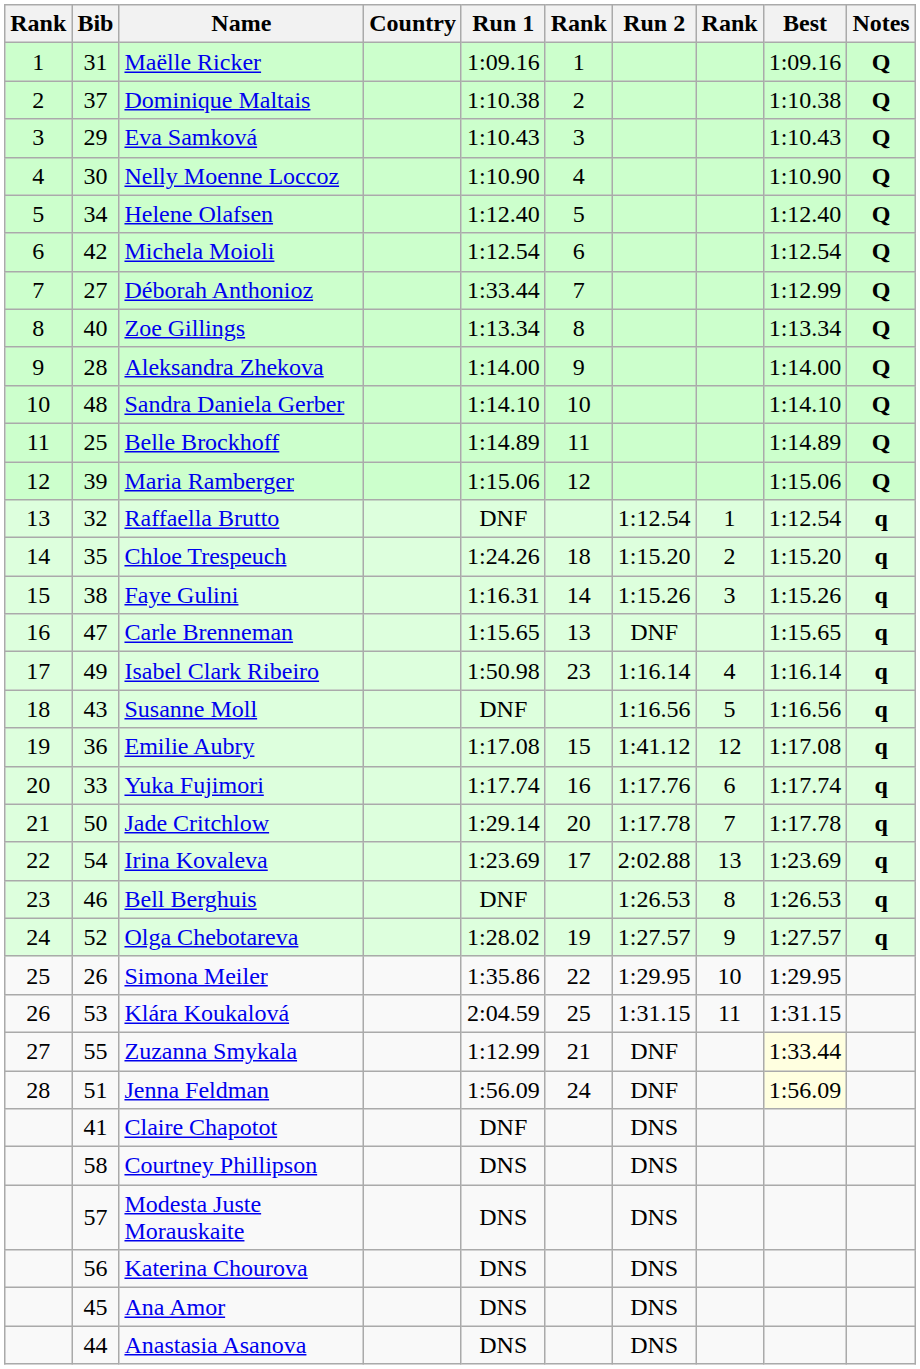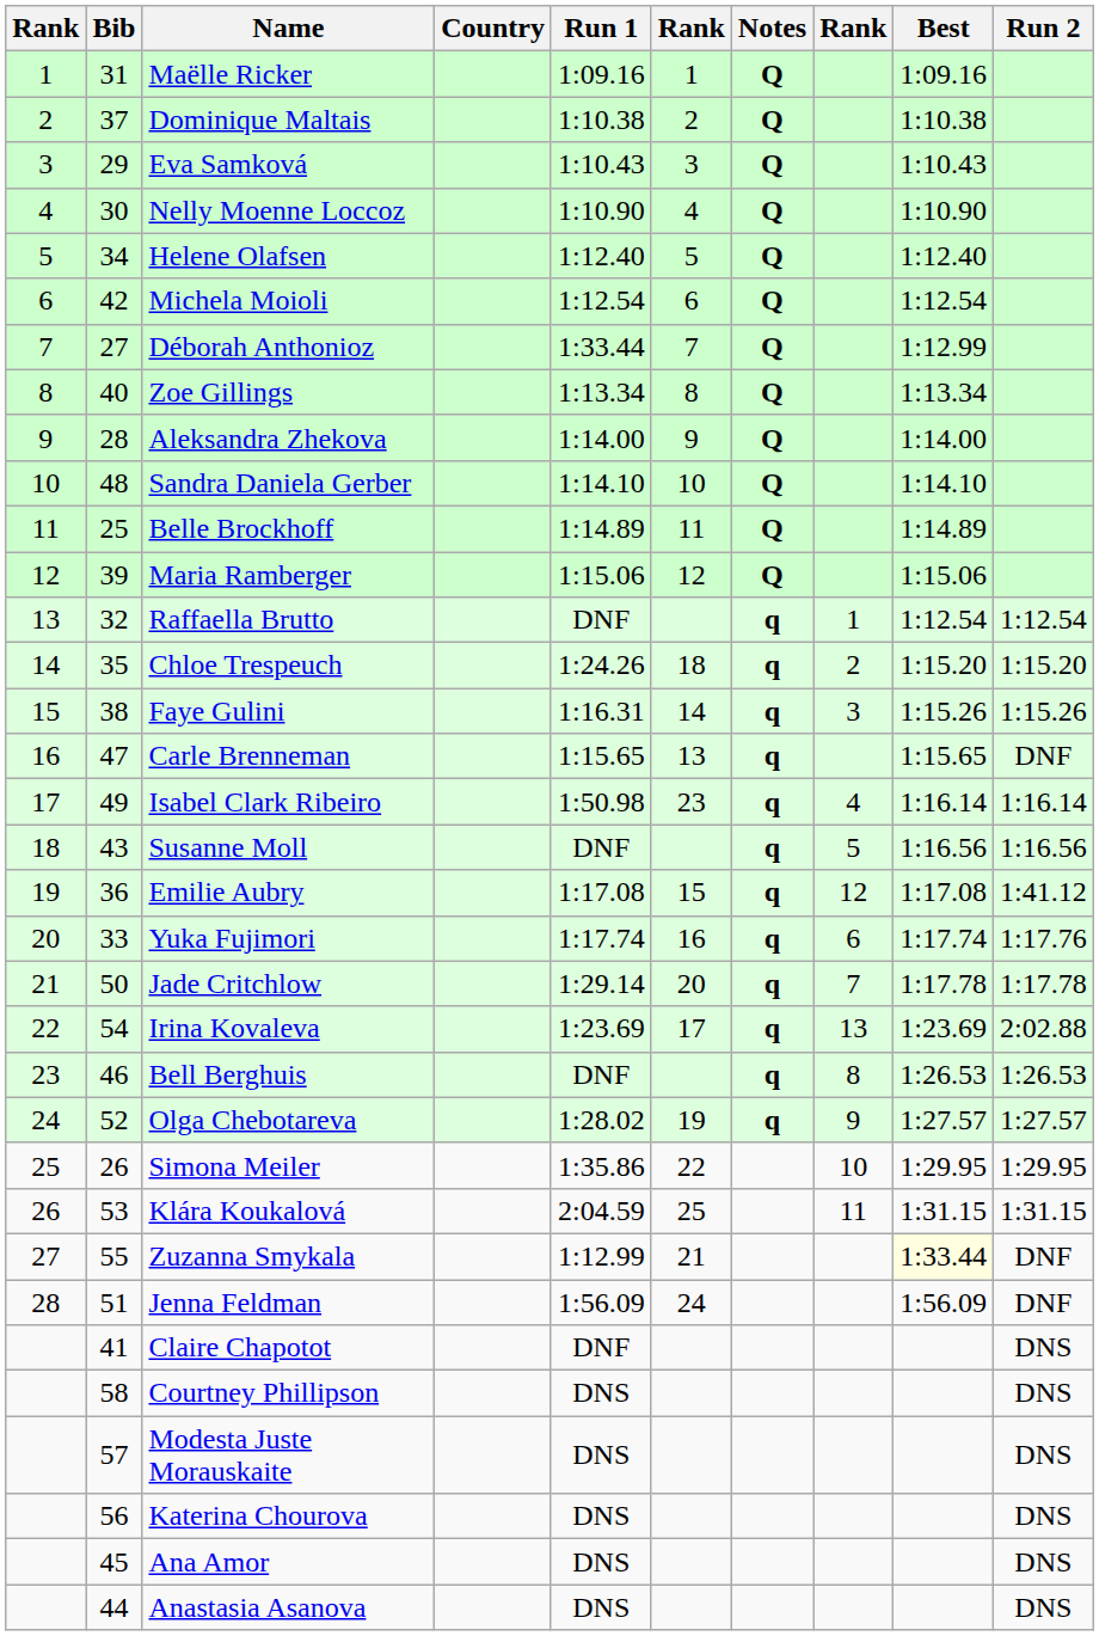columns swapped: Run 2 <-> Notes
Jenna Feldman | Best: lightyellow background -> no background
